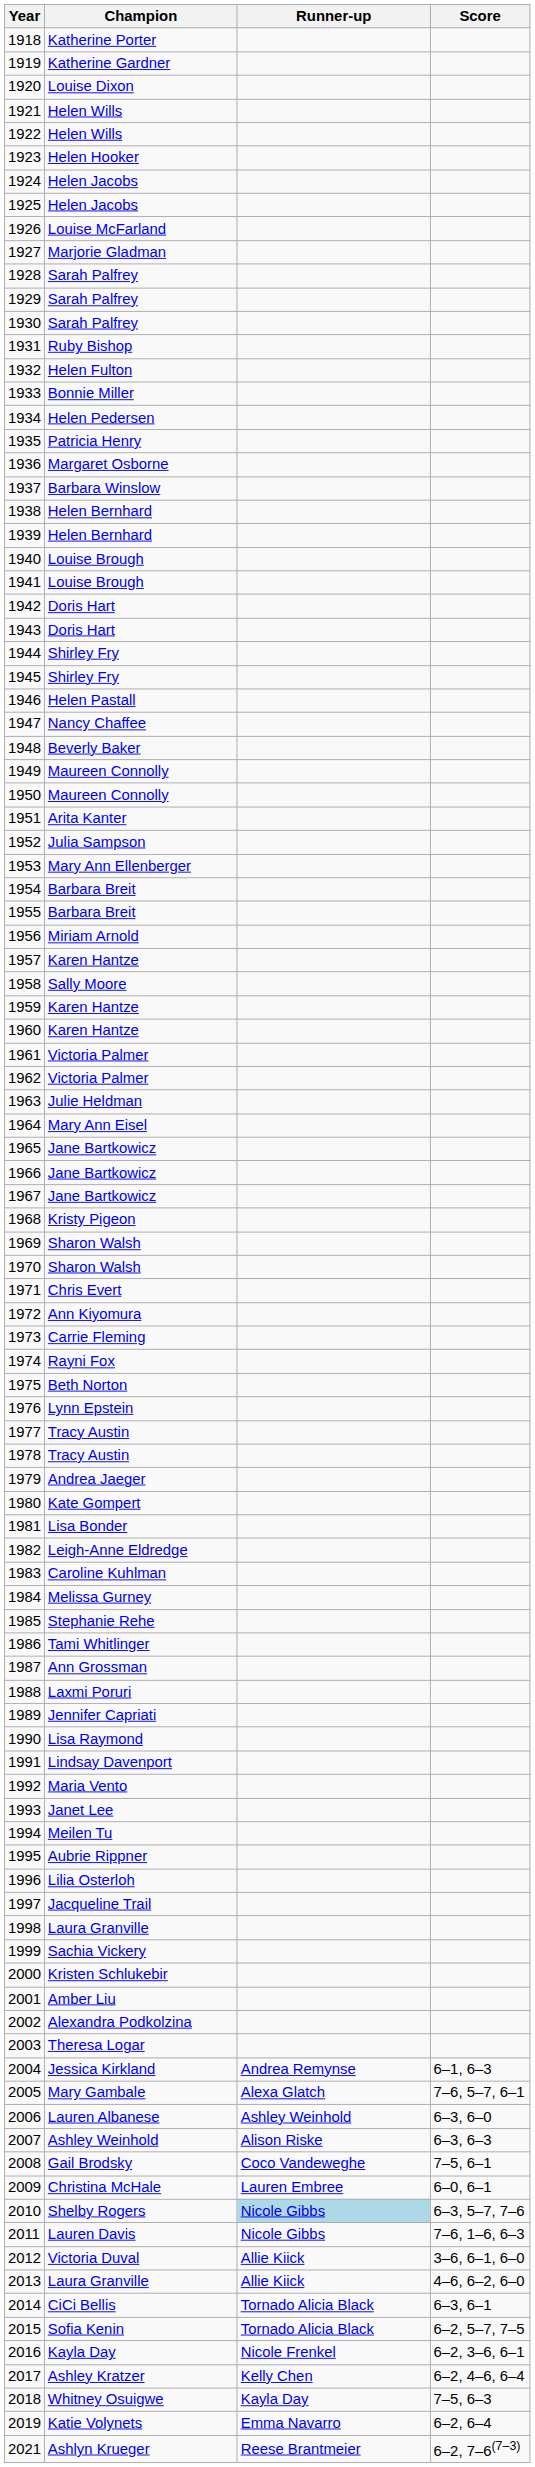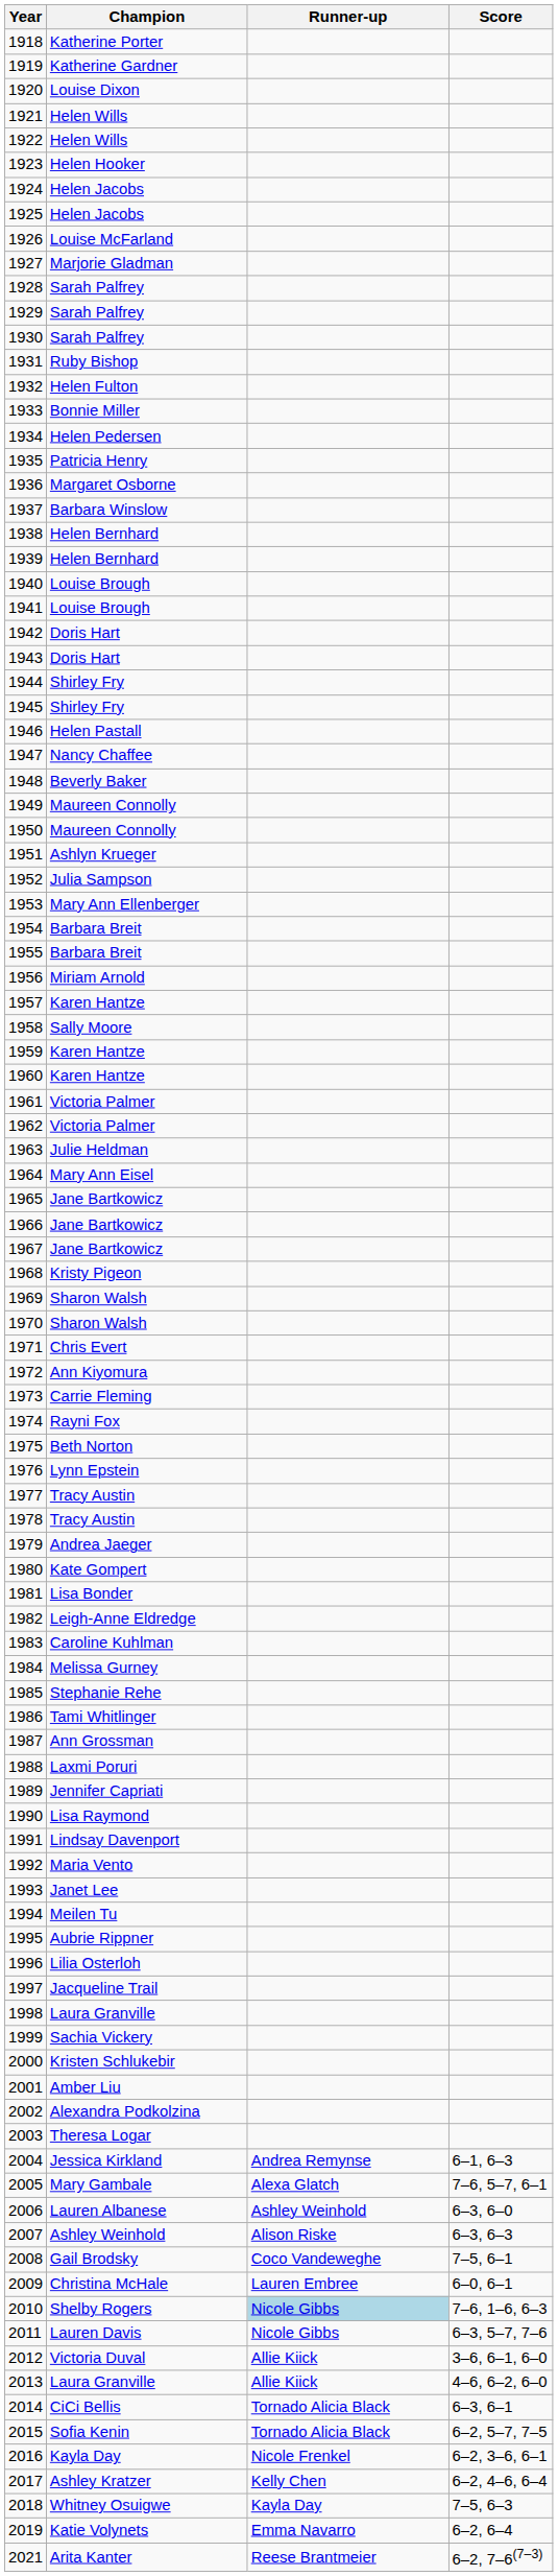1951 | Champion: Arita Kanter -> Ashlyn Krueger
2010 | Score: 6–3, 5–7, 7–6 -> 7–6, 1–6, 6–3
2011 | Score: 7–6, 1–6, 6–3 -> 6–3, 5–7, 7–6
2021 | Champion: Ashlyn Krueger -> Arita Kanter
